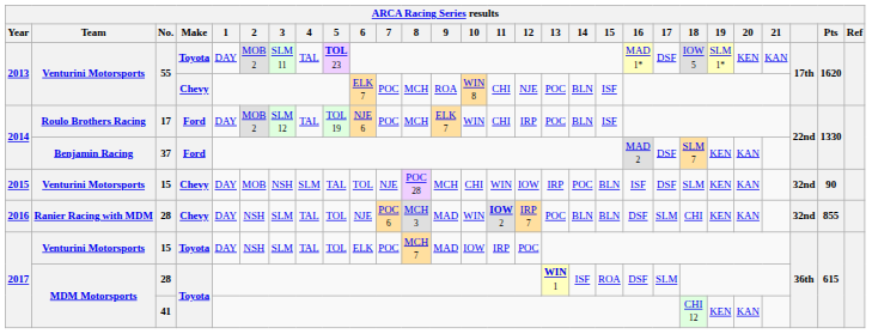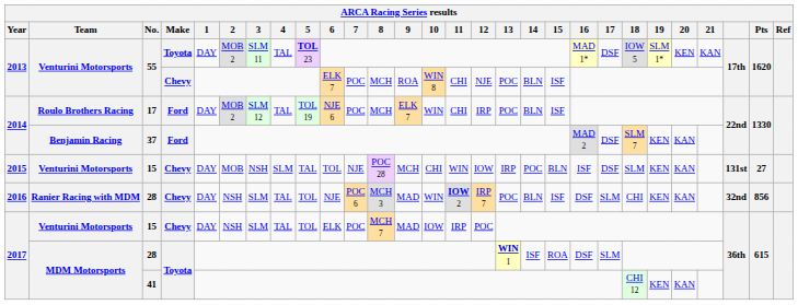2015 / 15 | column 26: 32nd -> 131st
2015 / 15 | Pts: 90 -> 27
2016 / 28 | 15: BLN -> ISF
2016 / 28 | Pts: 855 -> 856
2017 / 15 | Make: Toyota -> Chevy
